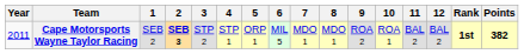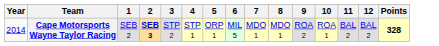- column: Rank | 1st
Cape Motorsports Wayne Taylor Racing | Year: 2011 -> 2014
Cape Motorsports Wayne Taylor Racing | Points: 382 -> 328
